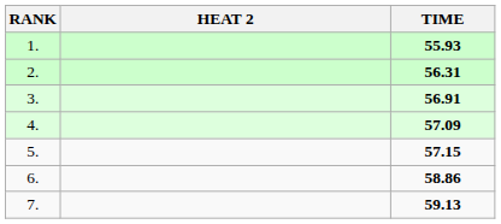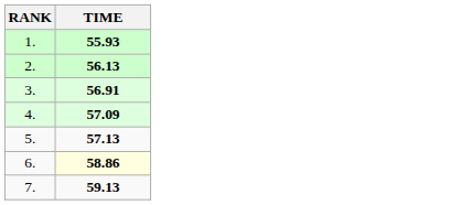- column: HEAT 2
2. | TIME: 56.31 -> 56.13
5. | TIME: 57.15 -> 57.13
6. | TIME: no background -> lightyellow background
